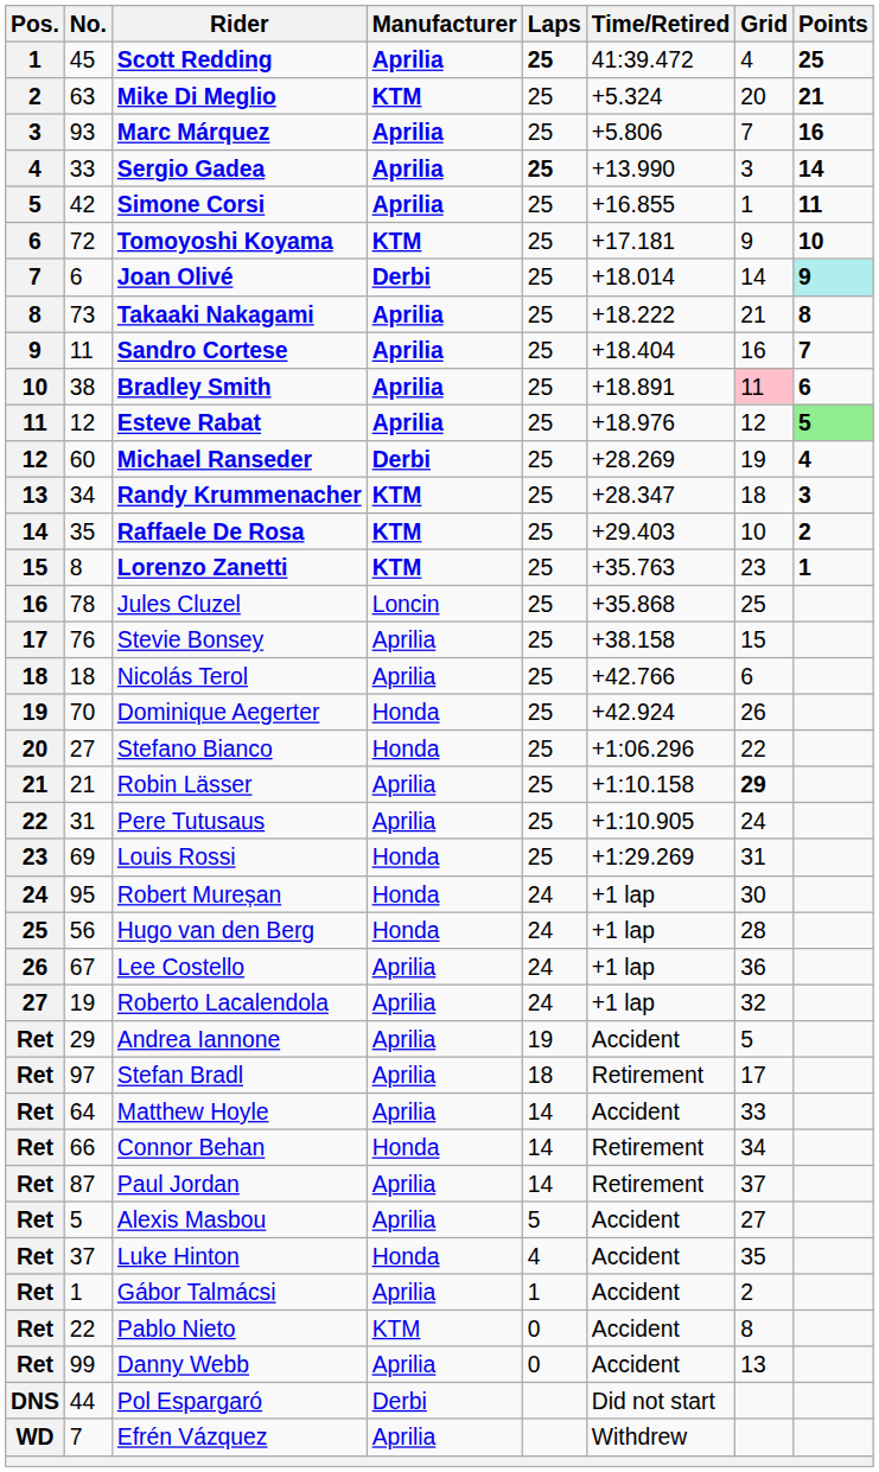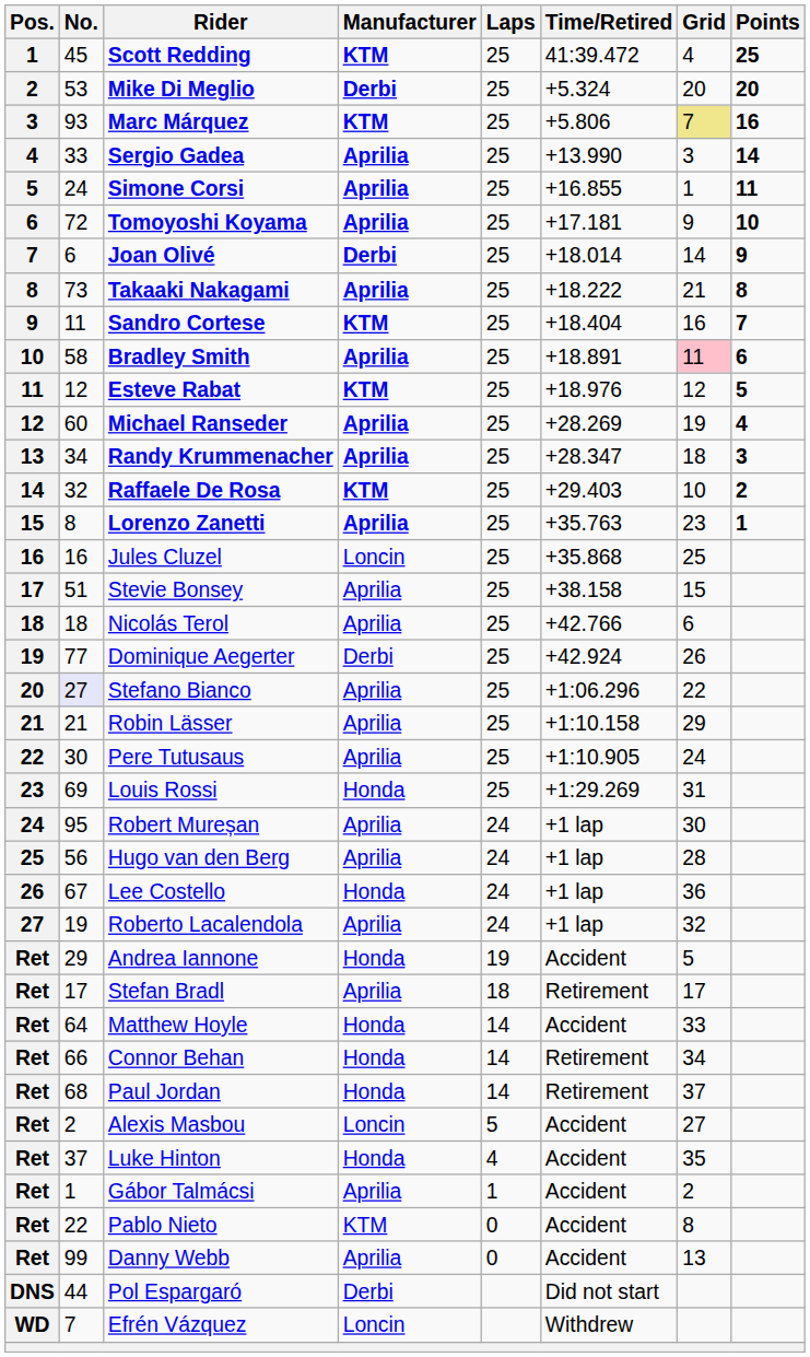Scott Redding | Manufacturer: Aprilia -> KTM
Scott Redding | Laps: bold -> normal
Mike Di Meglio | No.: 63 -> 53
Mike Di Meglio | Manufacturer: KTM -> Derbi
Mike Di Meglio | Points: 21 -> 20
Marc Márquez | Manufacturer: Aprilia -> KTM
Marc Márquez | Grid: no background -> khaki background
Sergio Gadea | Laps: bold -> normal
Simone Corsi | No.: 42 -> 24
Tomoyoshi Koyama | Manufacturer: KTM -> Aprilia
Joan Olivé | Points: paleturquoise background -> no background
Sandro Cortese | Manufacturer: Aprilia -> KTM
Bradley Smith | No.: 38 -> 58
Esteve Rabat | Manufacturer: Aprilia -> KTM
Esteve Rabat | Points: lightgreen background -> no background
Michael Ranseder | Manufacturer: Derbi -> Aprilia
Randy Krummenacher | Manufacturer: KTM -> Aprilia
Raffaele De Rosa | No.: 35 -> 32
Lorenzo Zanetti | Manufacturer: KTM -> Aprilia
Jules Cluzel | No.: 78 -> 16
Stevie Bonsey | No.: 76 -> 51
Dominique Aegerter | No.: 70 -> 77
Dominique Aegerter | Manufacturer: Honda -> Derbi
Stefano Bianco | No.: no background -> lavender background
Stefano Bianco | Manufacturer: Honda -> Aprilia
Robin Lässer | Grid: bold -> normal
Pere Tutusaus | No.: 31 -> 30
Robert Mureșan | Manufacturer: Honda -> Aprilia
Hugo van den Berg | Manufacturer: Honda -> Aprilia
Lee Costello | Manufacturer: Aprilia -> Honda
Andrea Iannone | Manufacturer: Aprilia -> Honda
Stefan Bradl | No.: 97 -> 17
Matthew Hoyle | Manufacturer: Aprilia -> Honda
Paul Jordan | No.: 87 -> 68
Paul Jordan | Manufacturer: Aprilia -> Honda
Alexis Masbou | No.: 5 -> 2
Alexis Masbou | Manufacturer: Aprilia -> Loncin
Efrén Vázquez | Manufacturer: Aprilia -> Loncin
